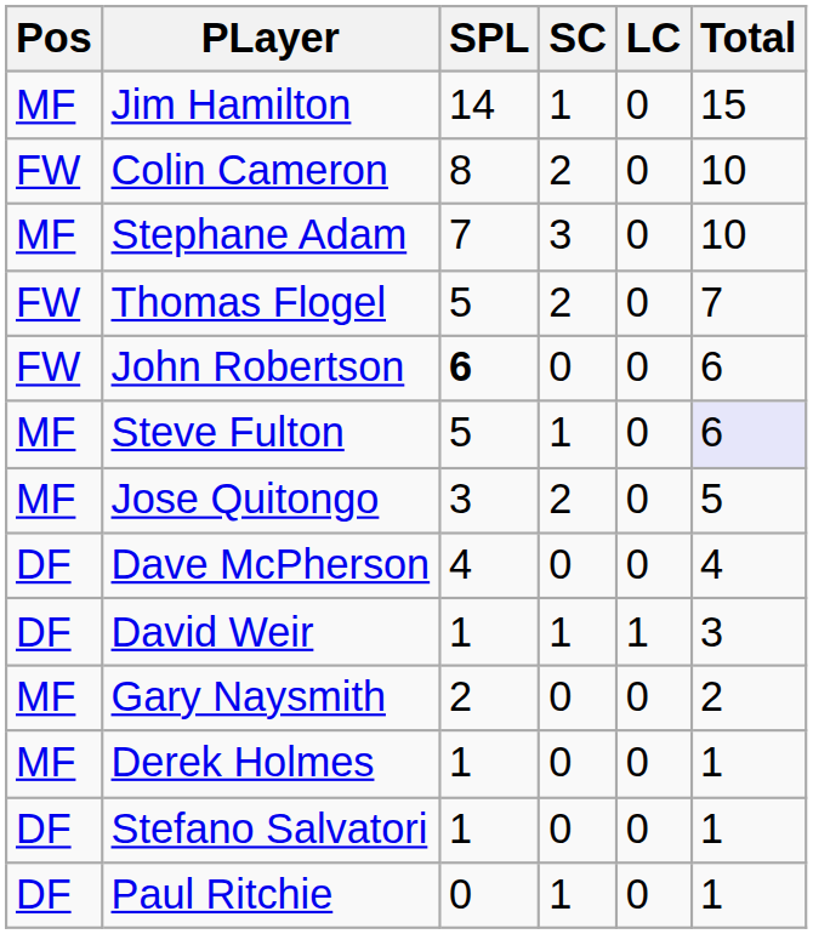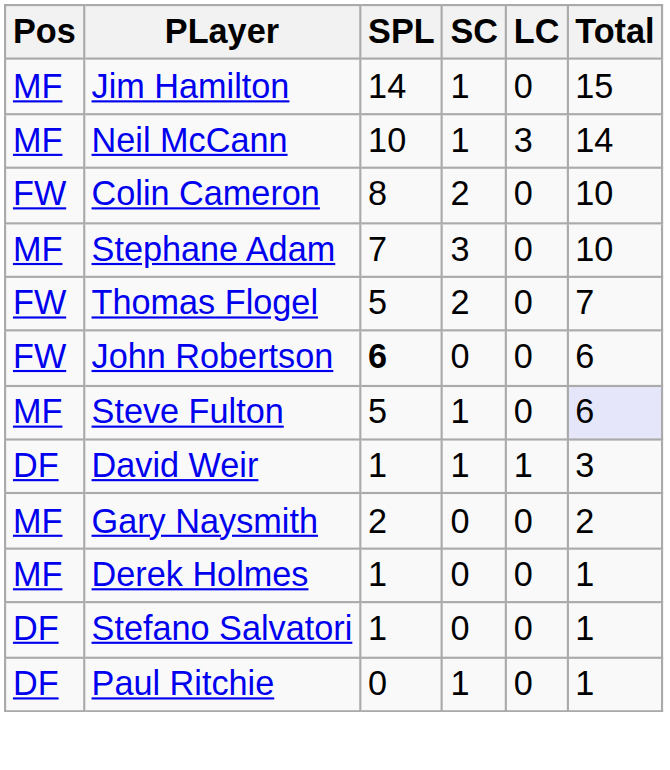+ row: MF | Neil McCann | 10 | 1 | 3 | 14
- row: MF | Jose Quitongo | 3 | 2 | 0 | 5
- row: DF | Dave McPherson | 4 | 0 | 0 | 4
